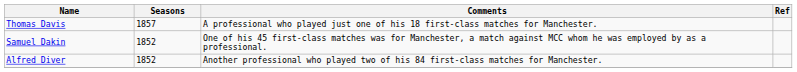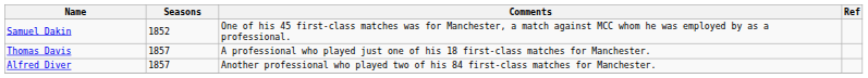rows swapped: Samuel Dakin <-> Thomas Davis
Alfred Diver | Seasons: 1852 -> 1857
